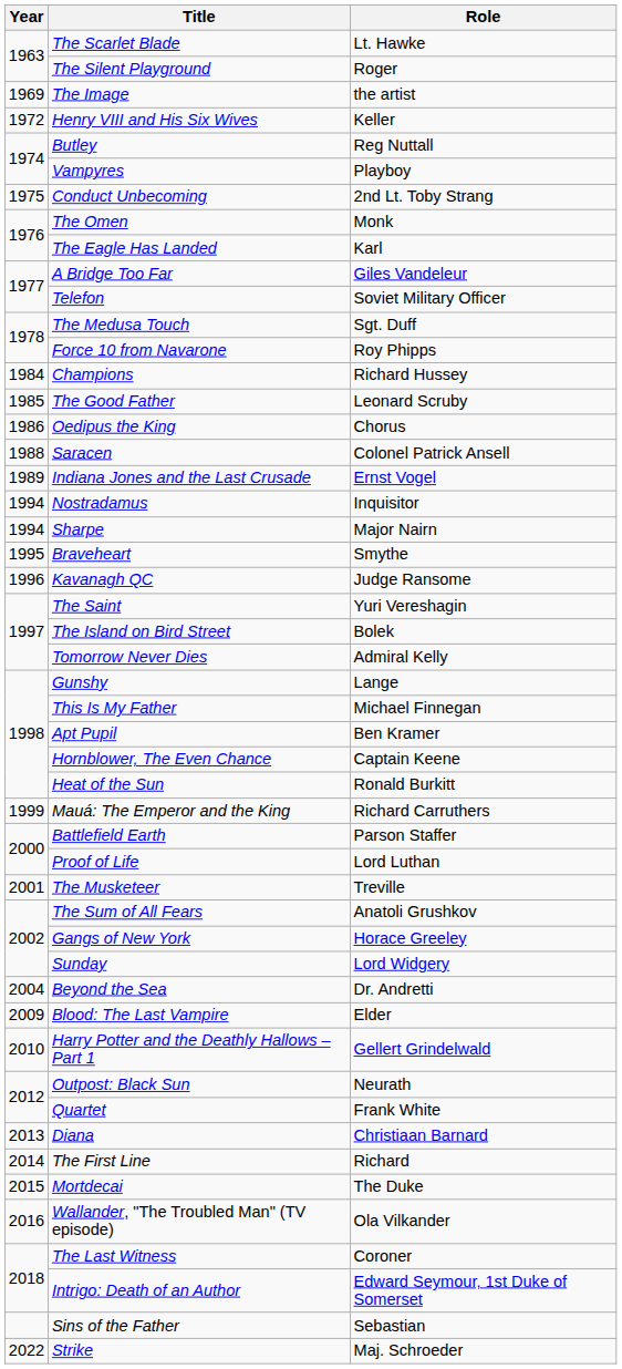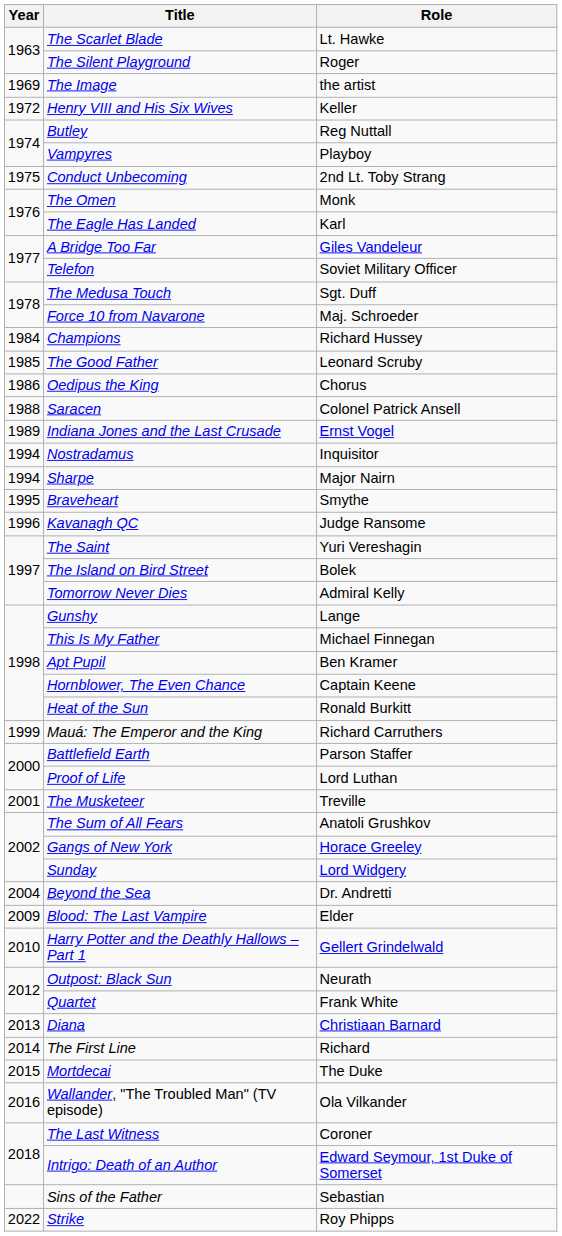Force 10 from Navarone | Role: Roy Phipps -> Maj. Schroeder
Strike | Role: Maj. Schroeder -> Roy Phipps
